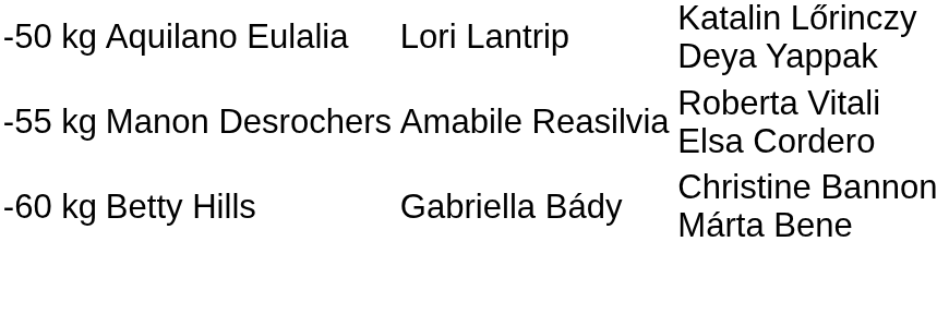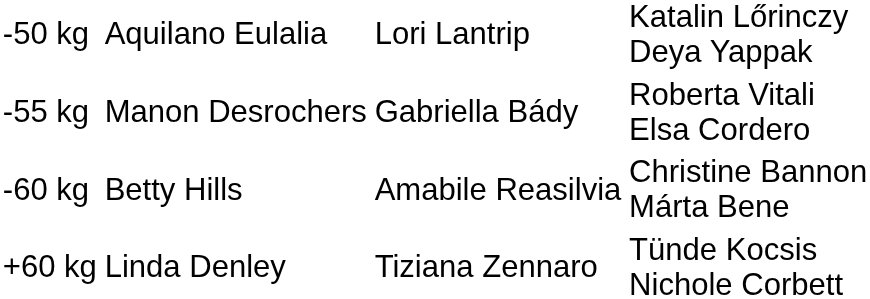-55 kg | column 3: Amabile Reasilvia -> Gabriella Bády
-60 kg | column 3: Gabriella Bády -> Amabile Reasilvia
+ row: +60 kg | Linda Denley | Tiziana Zennaro | Tünde Kocsis Nichole Corbett
